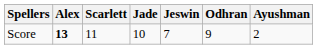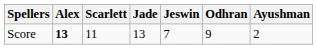Score | Jade: 10 -> 13
